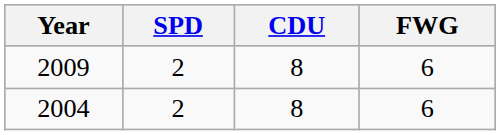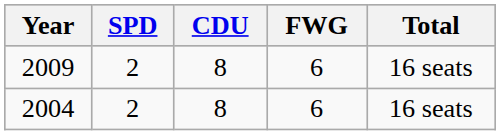+ column: Total | 16 seats | 16 seats
